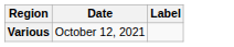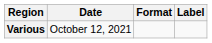+ column: Format
